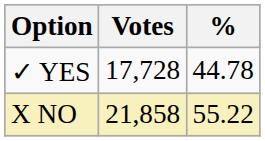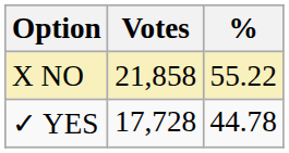rows swapped: X NO <-> ✓ YES
